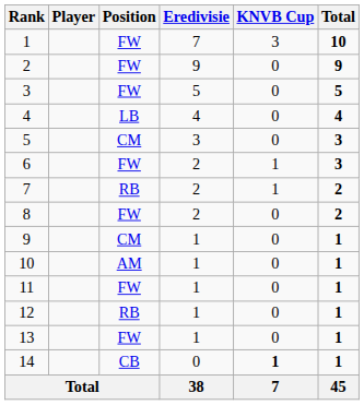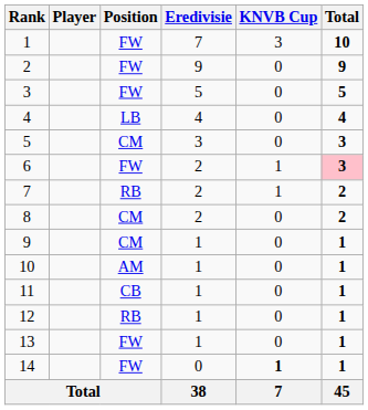6 | Total: no background -> pink background
8 | Position: FW -> CM
11 | Position: FW -> CB
14 | Position: CB -> FW
